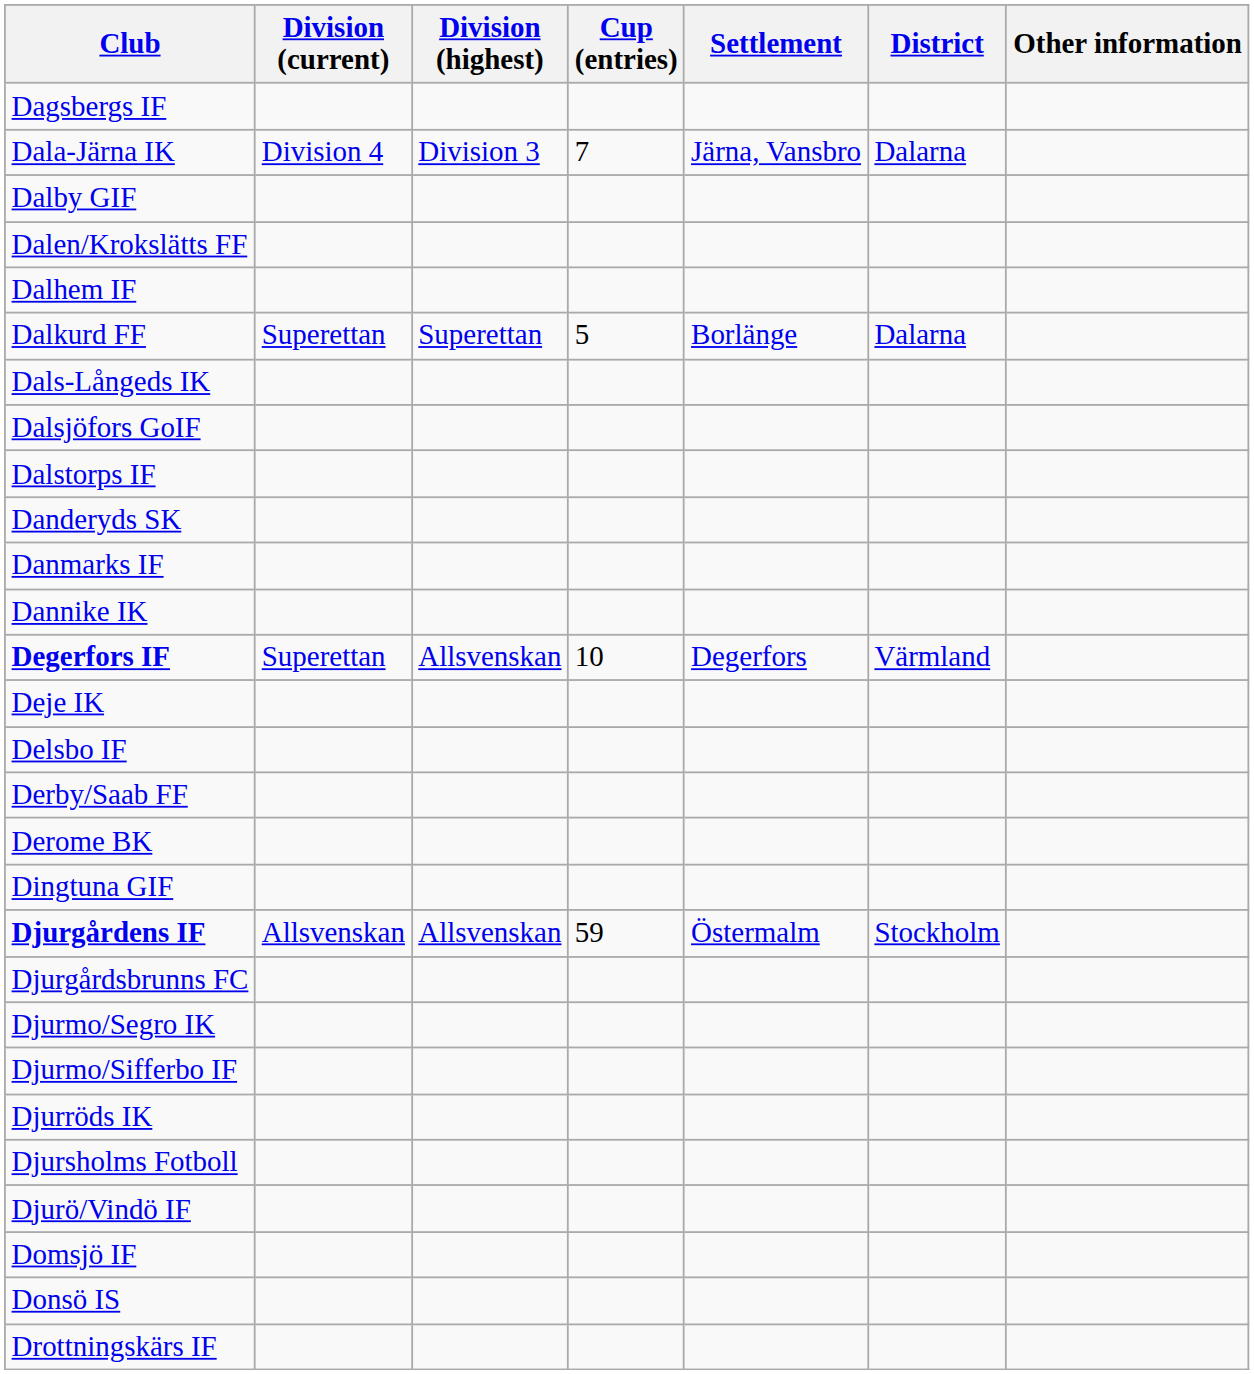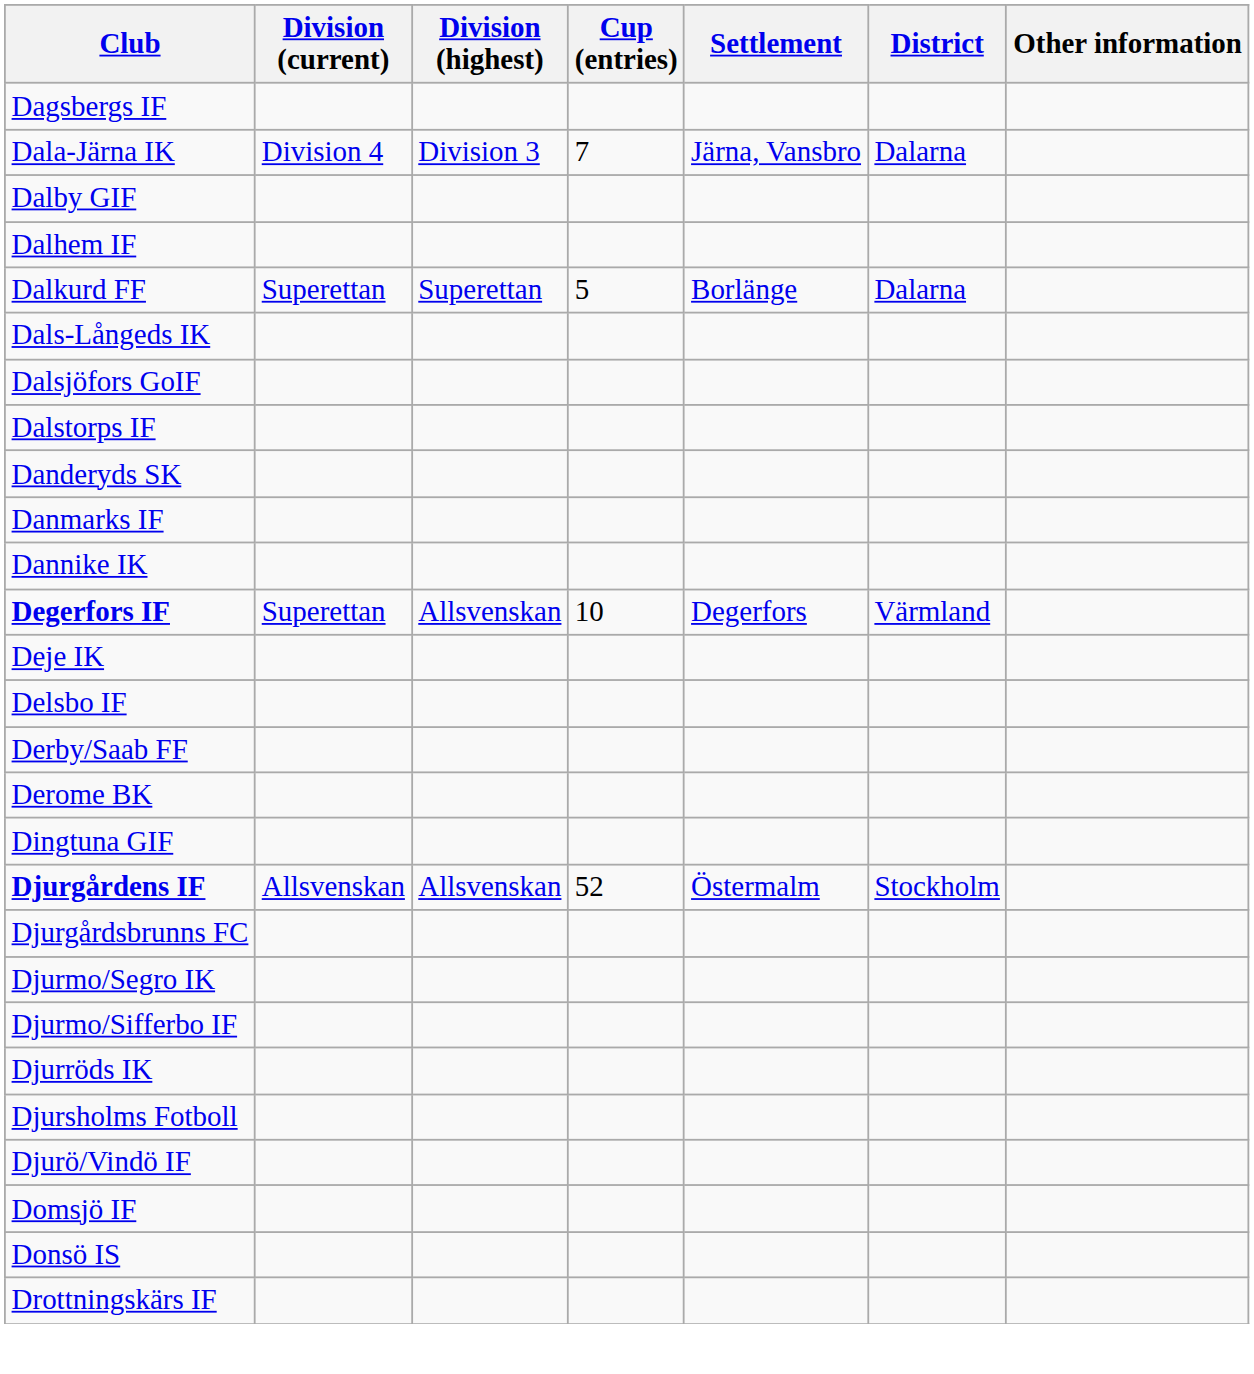- row: Dalen/Krokslätts FF
Djurgårdens IF | Cup (entries): 59 -> 52
